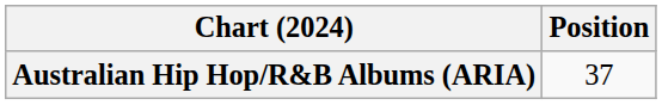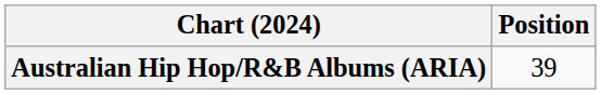Australian Hip Hop/R&B Albums (ARIA) | Position: 37 -> 39
